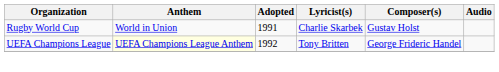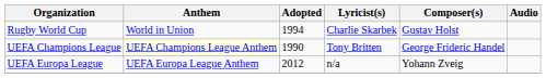Rugby World Cup | Adopted: 1991 -> 1994
UEFA Champions League | Adopted: 1992 -> 1990
+ row: UEFA Europa League | UEFA Europa League Anthem | 2012 | n/a | Yohann Zveig
